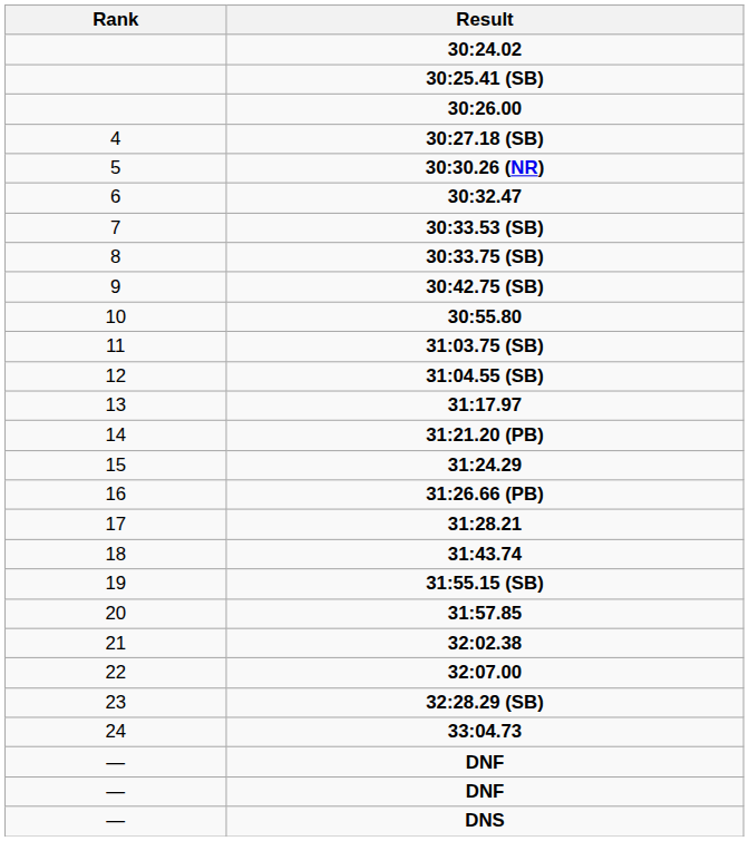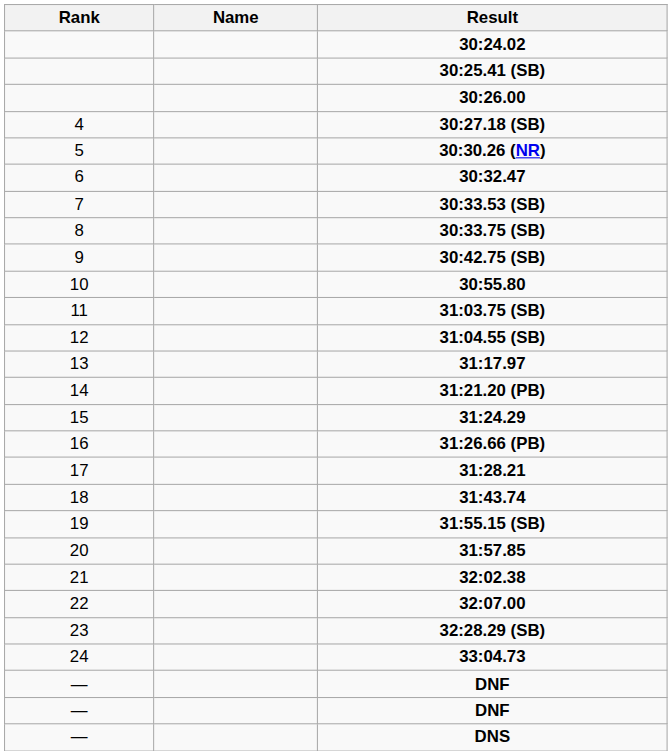+ column: Name
